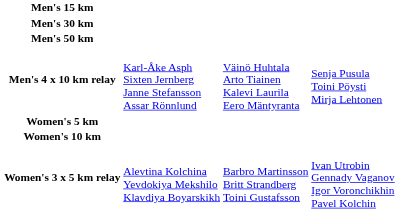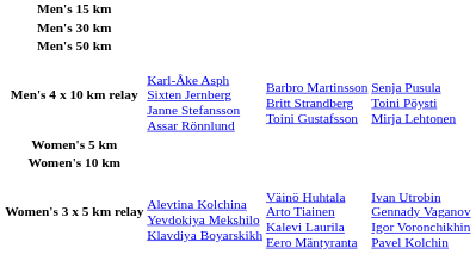Men's 4 x 10 km relay | column 3: Väinö Huhtala Arto Tiainen Kalevi Laurila Eero Mäntyranta -> Barbro Martinsson Britt Strandberg Toini Gustafsson
Women's 3 x 5 km relay | column 3: Barbro Martinsson Britt Strandberg Toini Gustafsson -> Väinö Huhtala Arto Tiainen Kalevi Laurila Eero Mäntyranta
